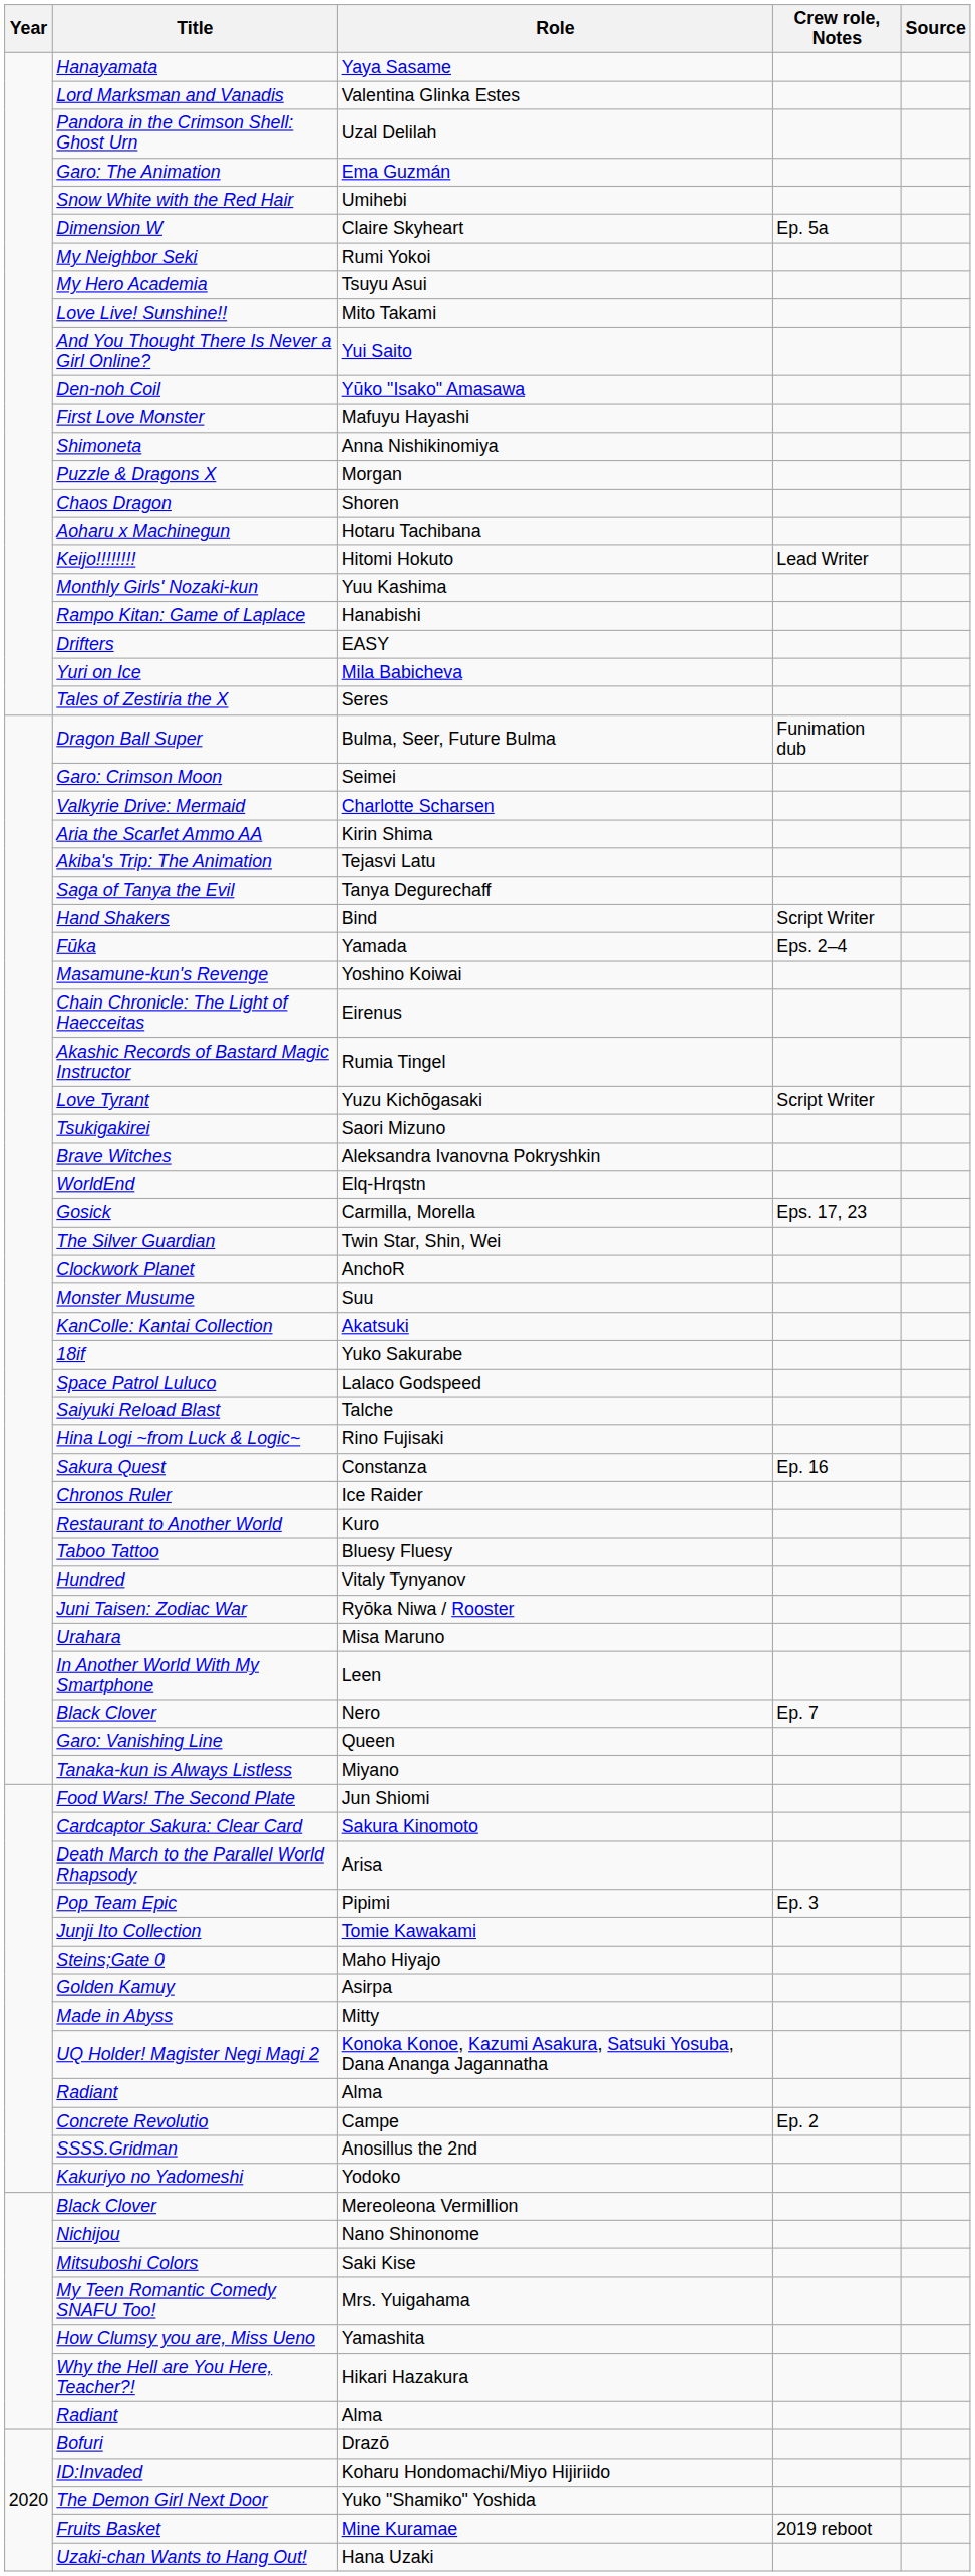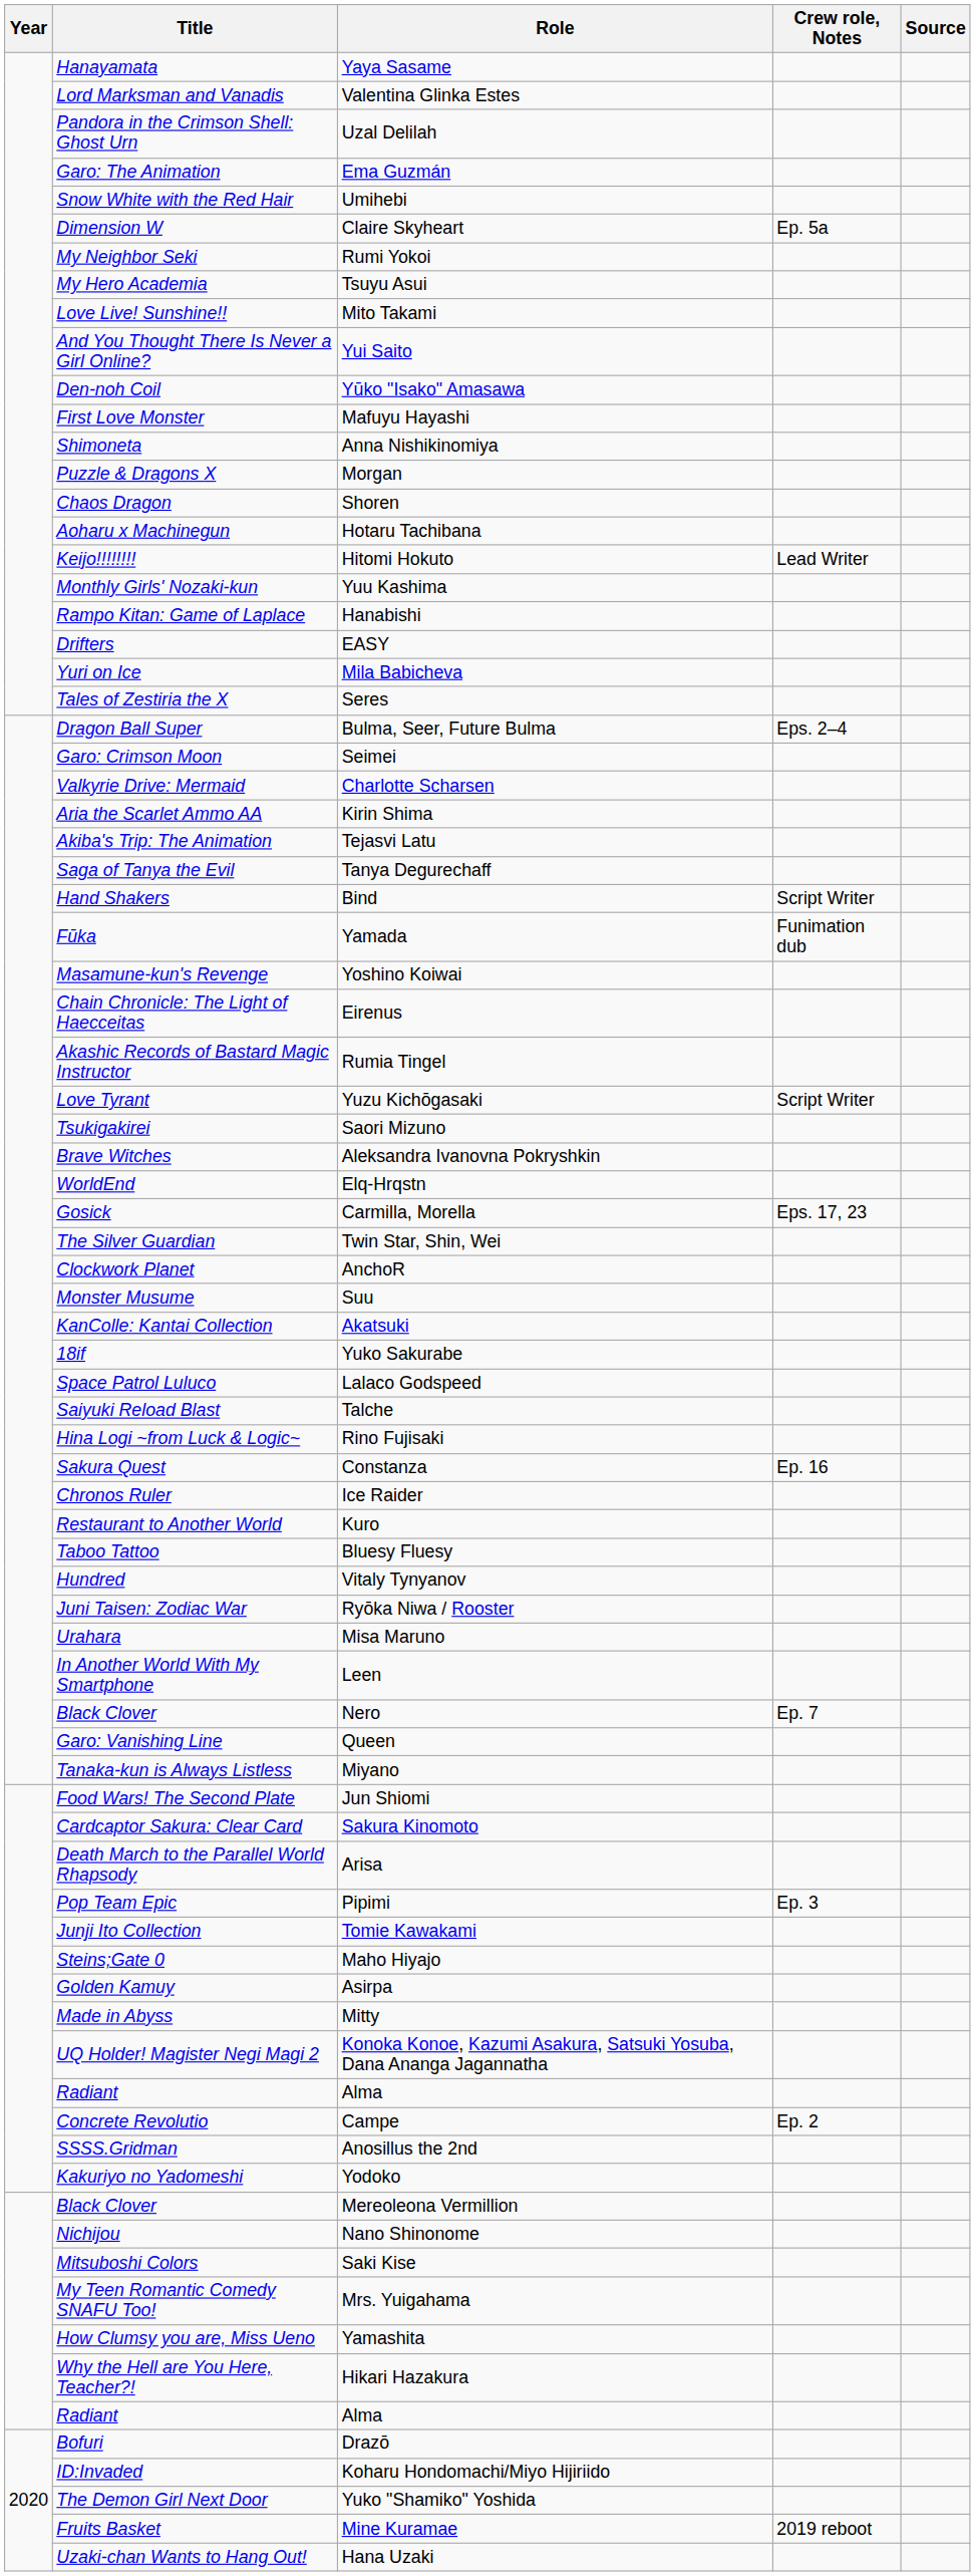Bulma, Seer, Future Bulma | Crew role, Notes: Funimation dub -> Eps. 2–4
Yamada | Crew role, Notes: Eps. 2–4 -> Funimation dub
